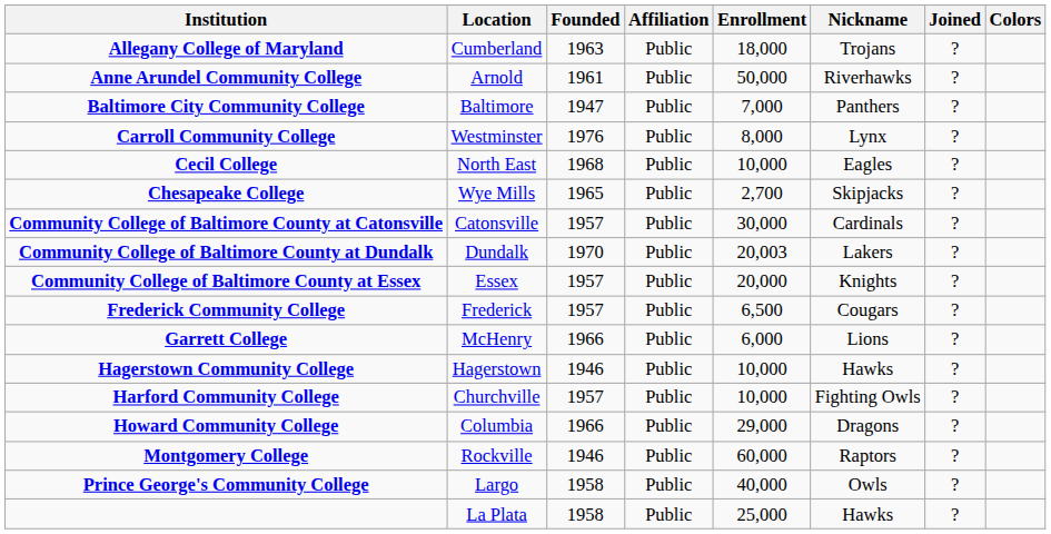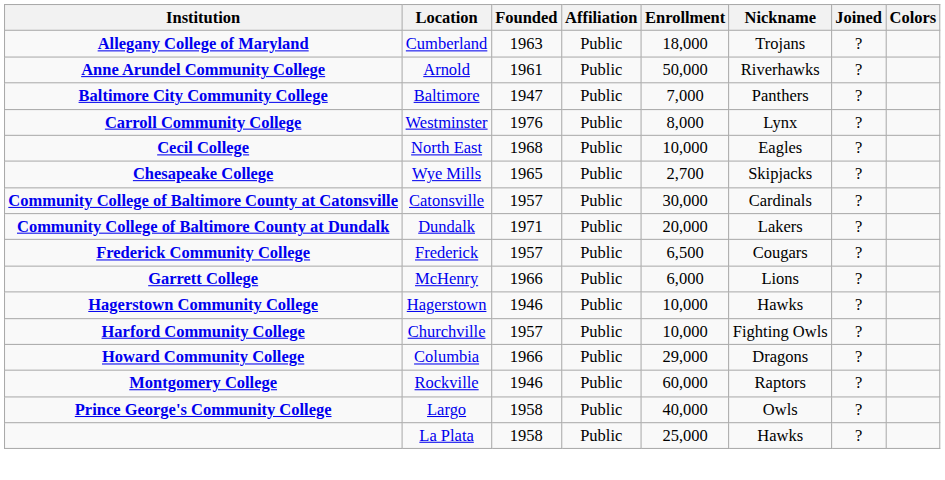Community College of Baltimore County at Dundalk | Founded: 1970 -> 1971
Community College of Baltimore County at Dundalk | Enrollment: 20,003 -> 20,000
- row: Community College of Baltimore County at Essex | Essex | 1957 | Public | 20,000 | Knights | ?
